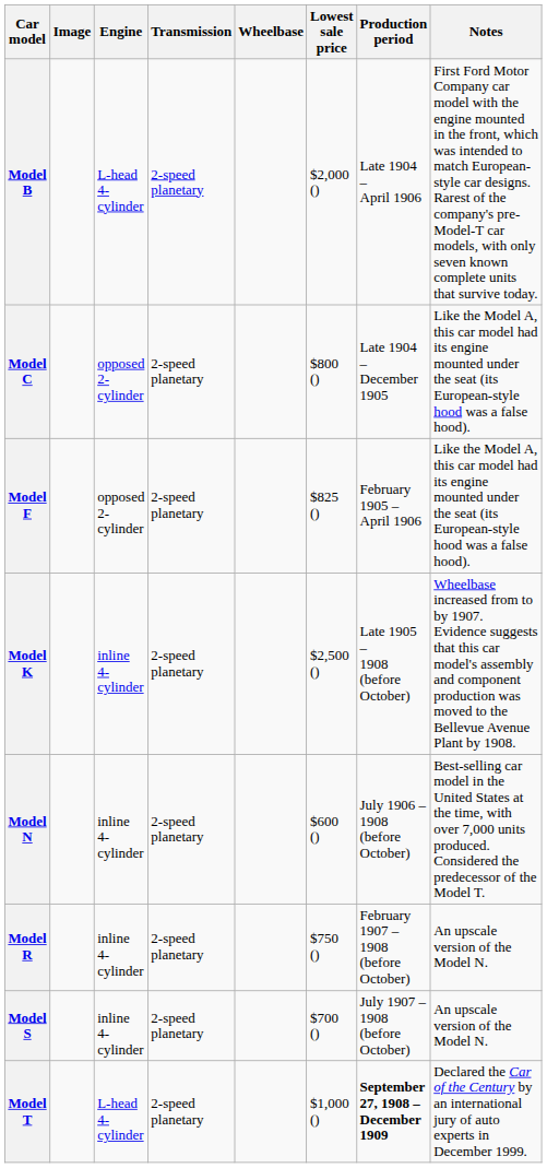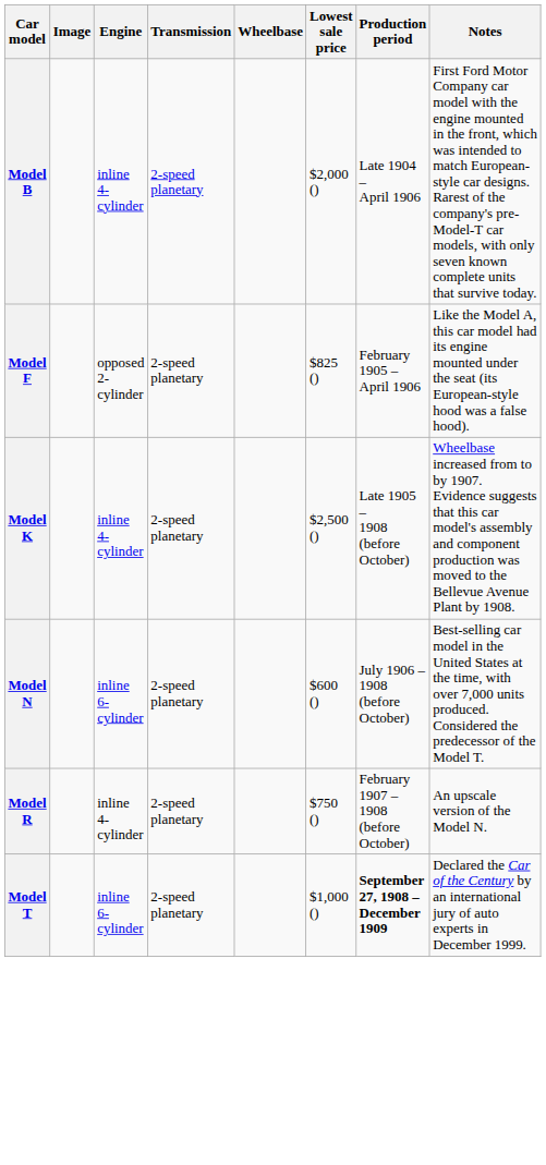Model B | Engine: L-head 4-cylinder -> inline 4-cylinder
- row: Model C | opposed 2-cylinder | 2-speed planetary | $800 () | Late 1904 – December 1905 | Like the Model A, this car model had its engine mounted under the seat (its European-style hood was a false hood).
Model N | Engine: inline 4-cylinder -> inline 6-cylinder
- row: Model S | inline 4-cylinder | 2-speed planetary | $700 () | July 1907 – 1908 (before October) | An upscale version of the Model N.
Model T | Engine: L-head 4-cylinder -> inline 6-cylinder
